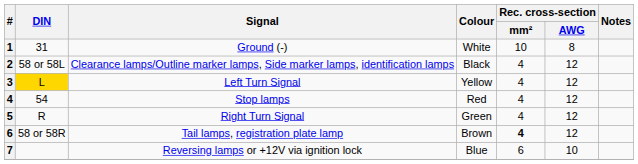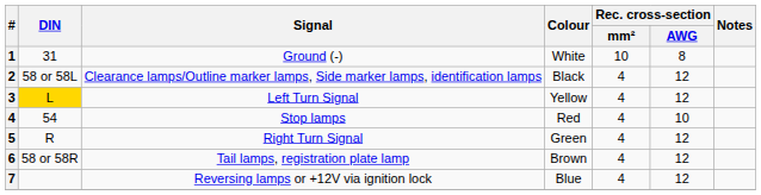Stop lamps | Rec. cross-section / AWG: 12 -> 10
Tail lamps, registration plate lamp | Rec. cross-section / mm²: bold -> normal
Reversing lamps or +12V via ignition lock | Rec. cross-section / mm²: 6 -> 4
Reversing lamps or +12V via ignition lock | Rec. cross-section / AWG: 10 -> 12
